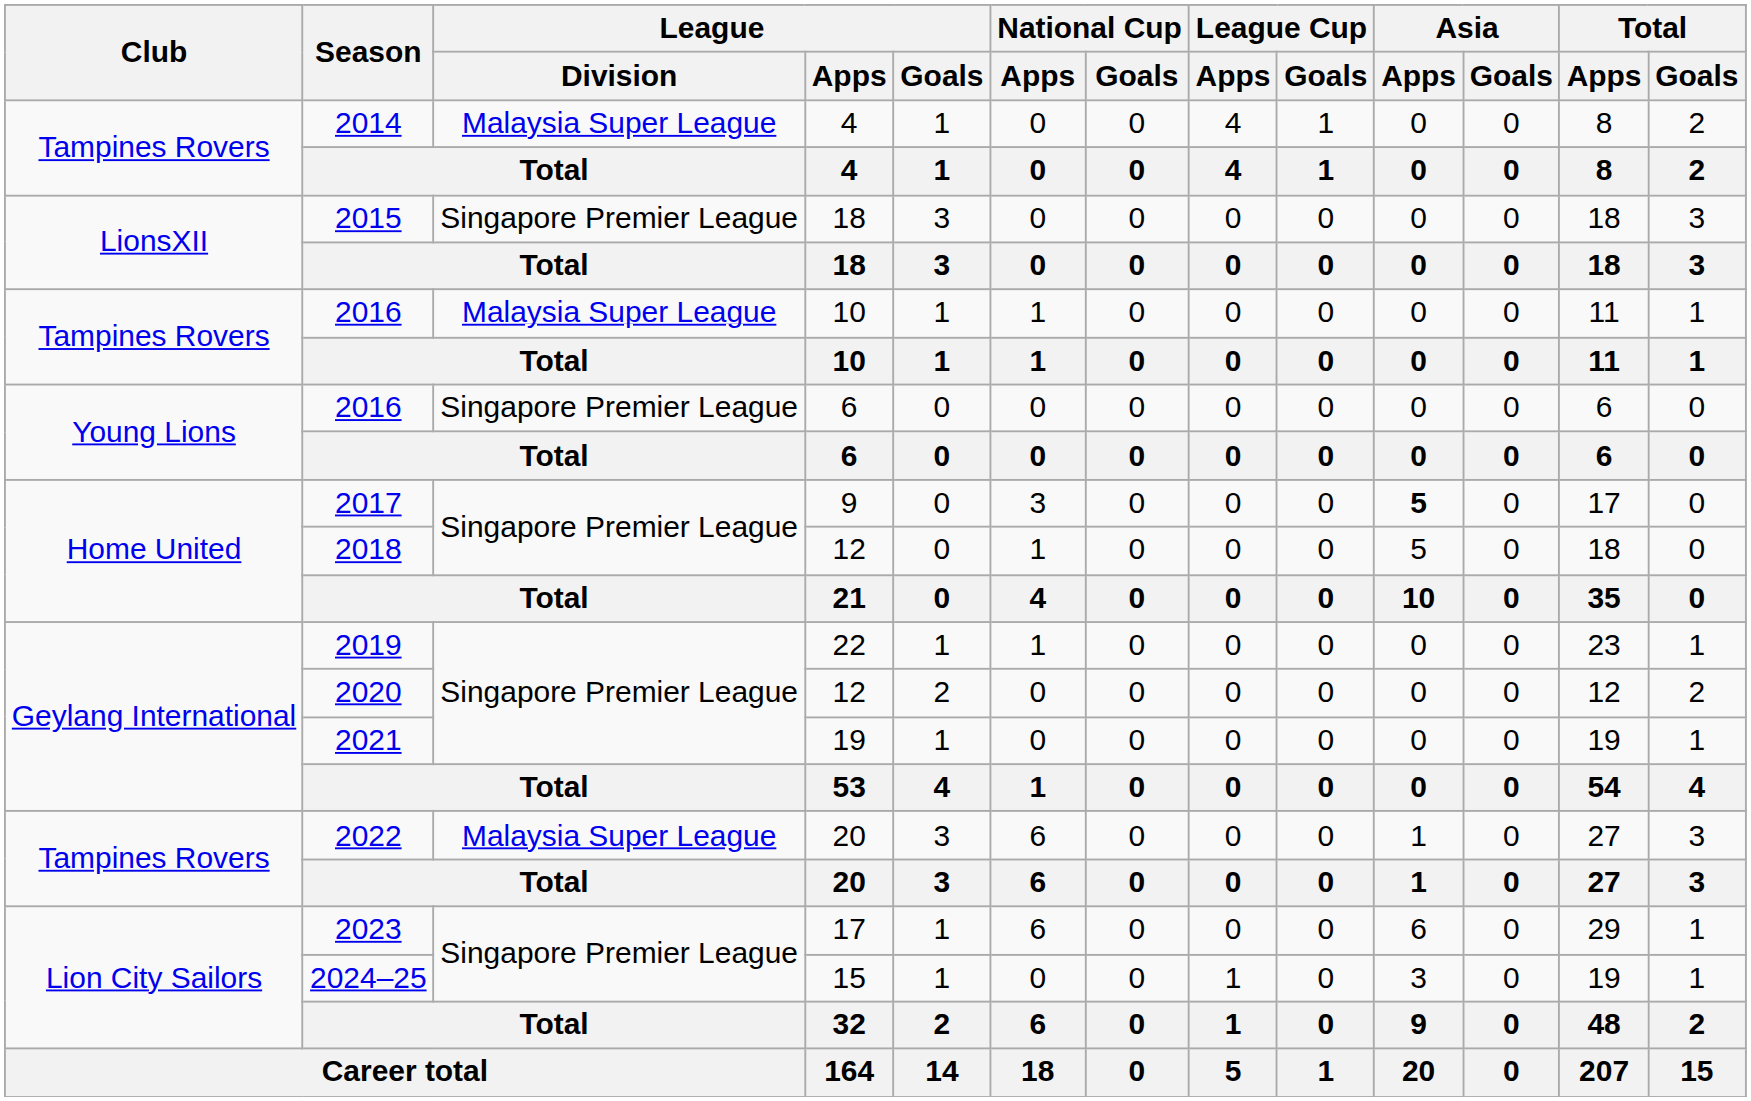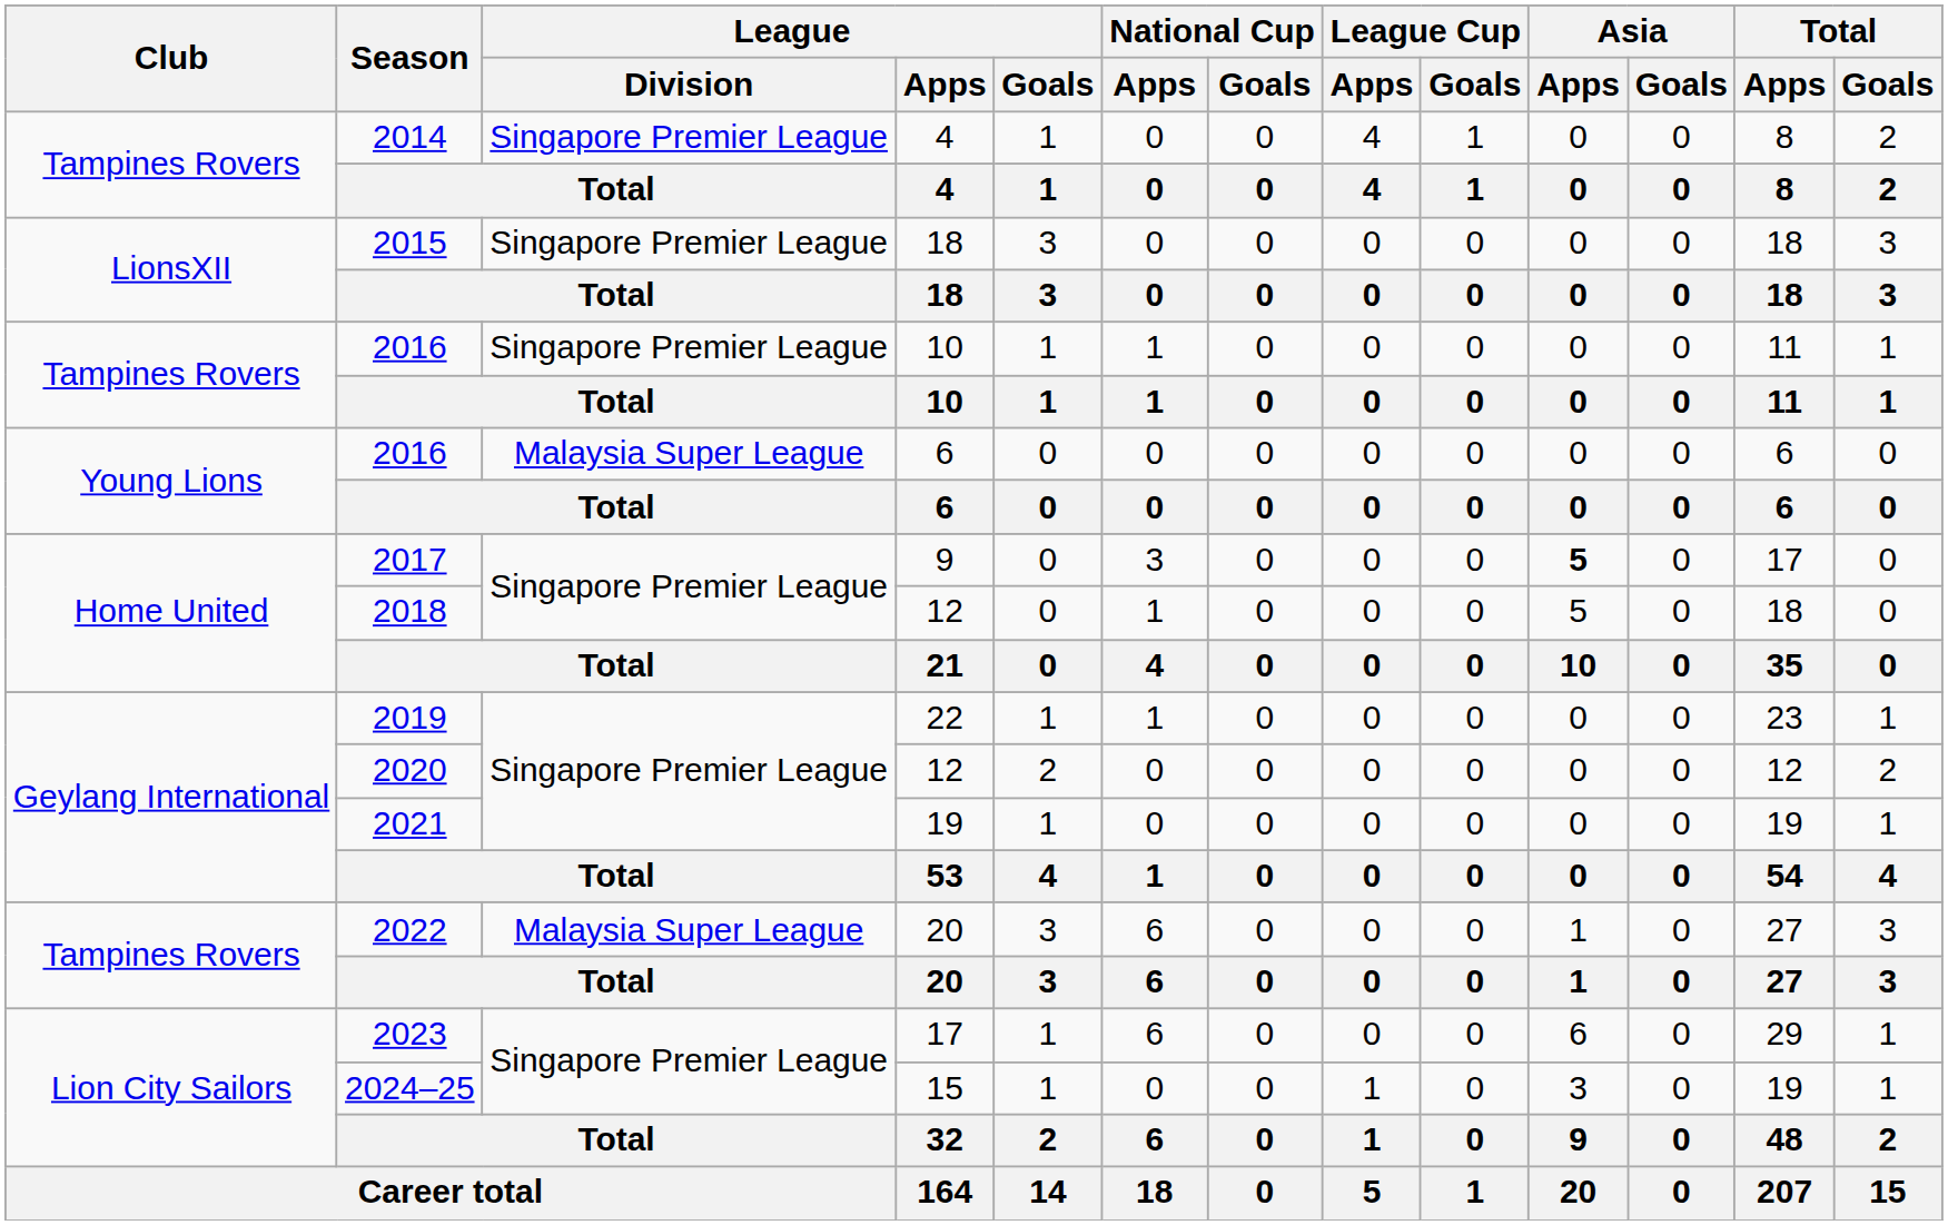2014 | League / Division: Malaysia Super League -> Singapore Premier League
2016 / 10 | League / Division: Malaysia Super League -> Singapore Premier League
2016 / 6 | League / Division: Singapore Premier League -> Malaysia Super League
